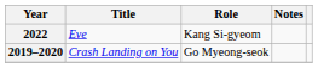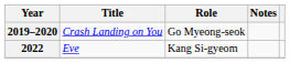rows swapped: 2019–2020 <-> 2022
